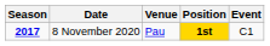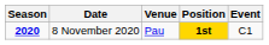8 November 2020 | Season: 2017 -> 2020
